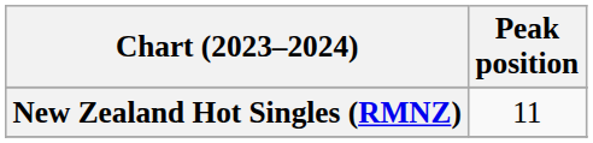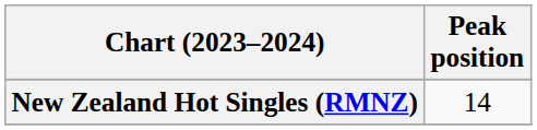New Zealand Hot Singles (RMNZ) | Peak position: 11 -> 14
